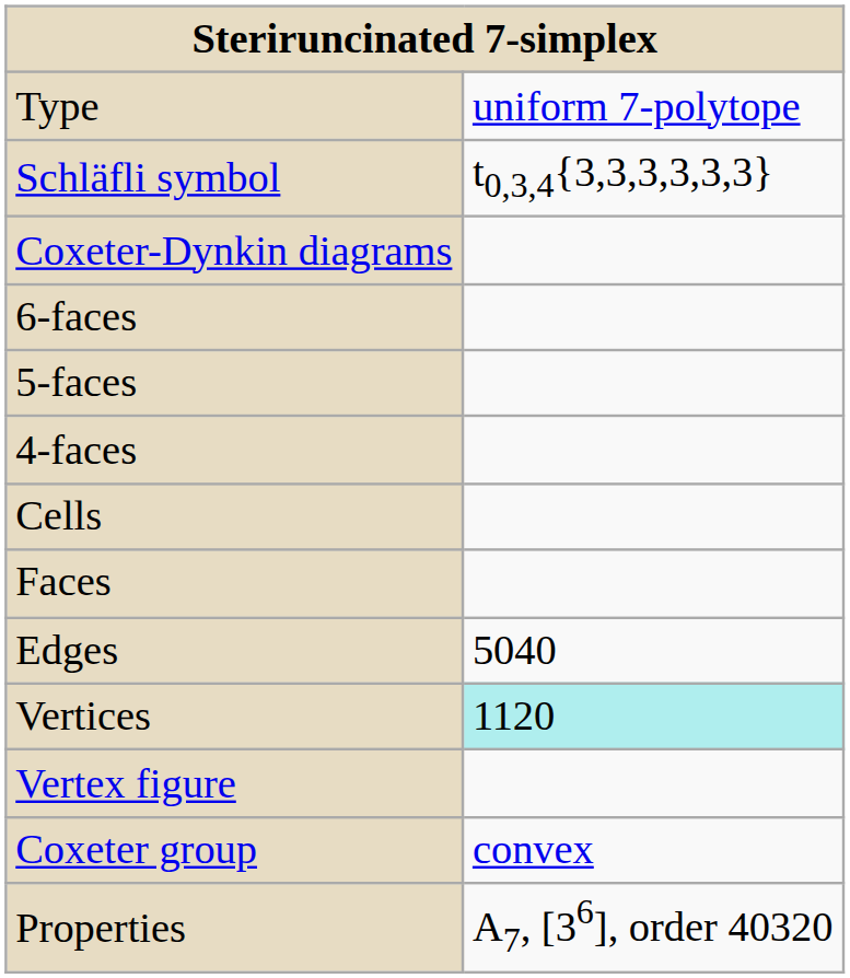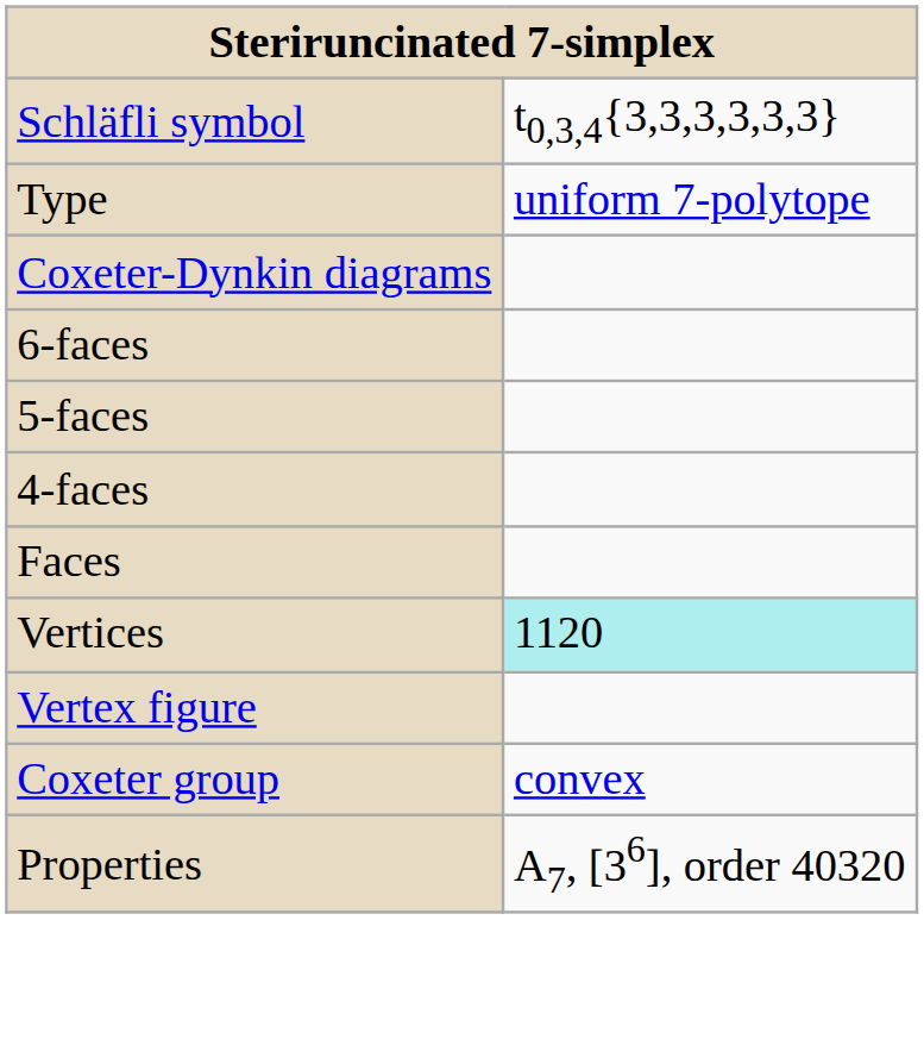rows swapped: Type <-> Schläfli symbol
- row: Cells
- row: Edges | 5040
